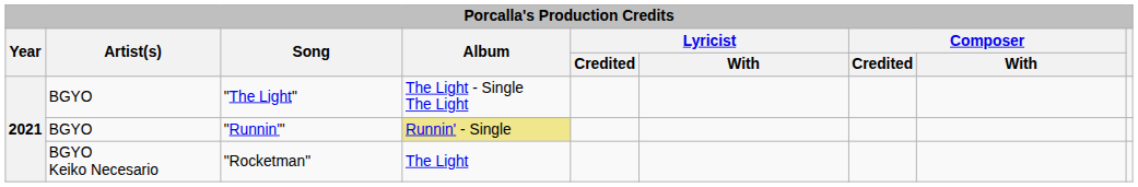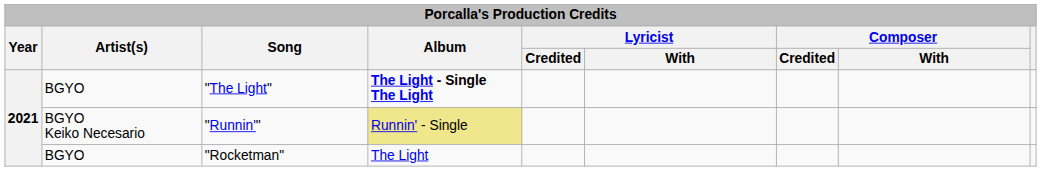"The Light" | Album: normal -> bold
"Runnin'" | Artist(s): BGYO -> BGYO Keiko Necesario
"Rocketman" | Artist(s): BGYO Keiko Necesario -> BGYO
